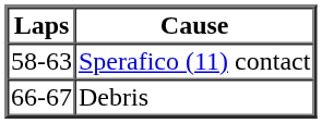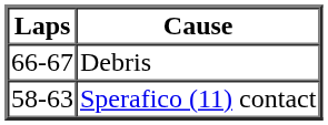rows swapped: Sperafico (11) contact <-> Debris
